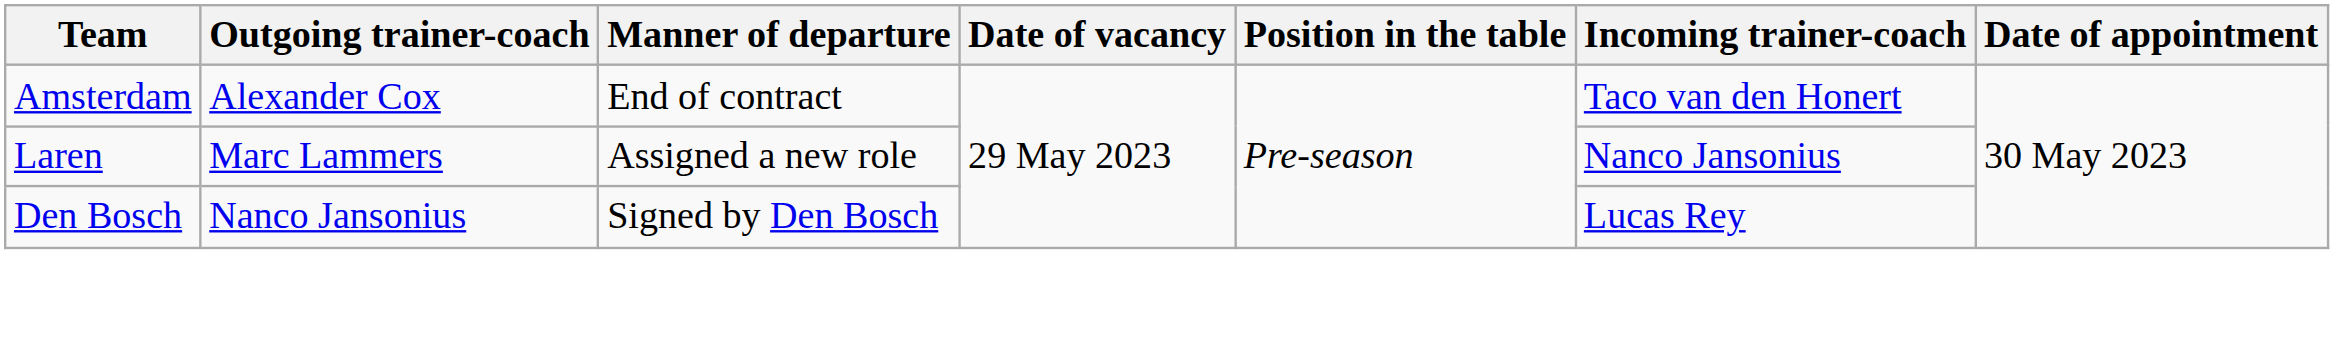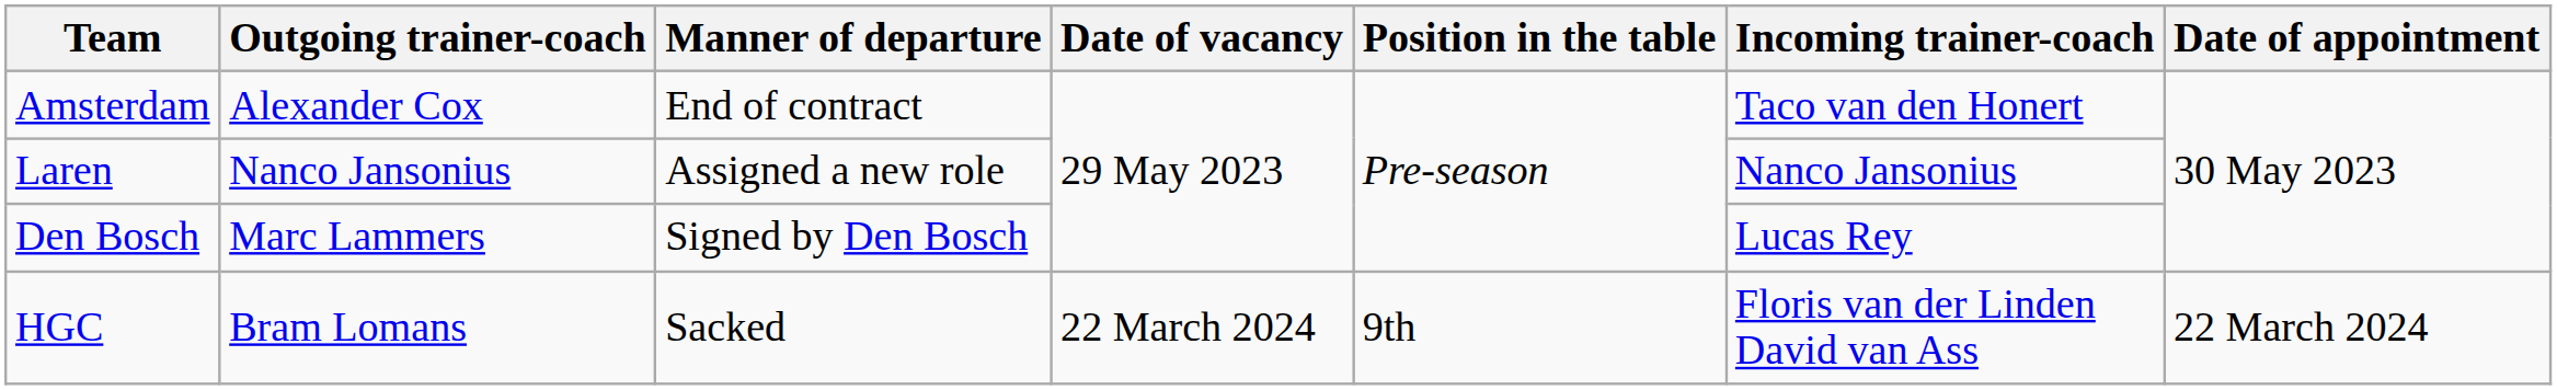Laren | Outgoing trainer-coach: Marc Lammers -> Nanco Jansonius
Den Bosch | Outgoing trainer-coach: Nanco Jansonius -> Marc Lammers
+ row: HGC | Bram Lomans | Sacked | 22 March 2024 | 9th | Floris van der Linden David van Ass | 22 March 2024
